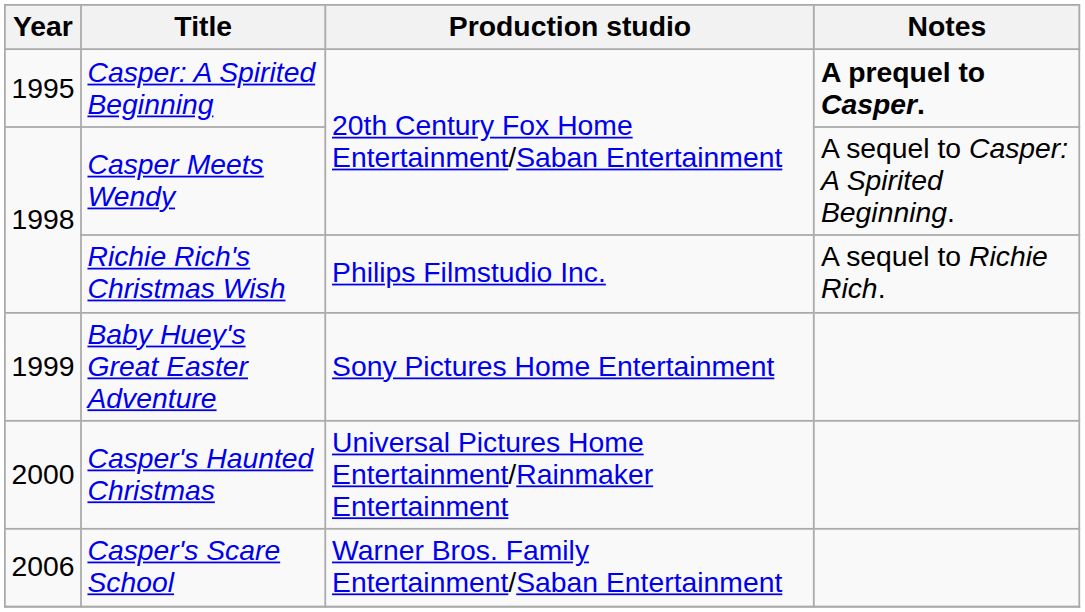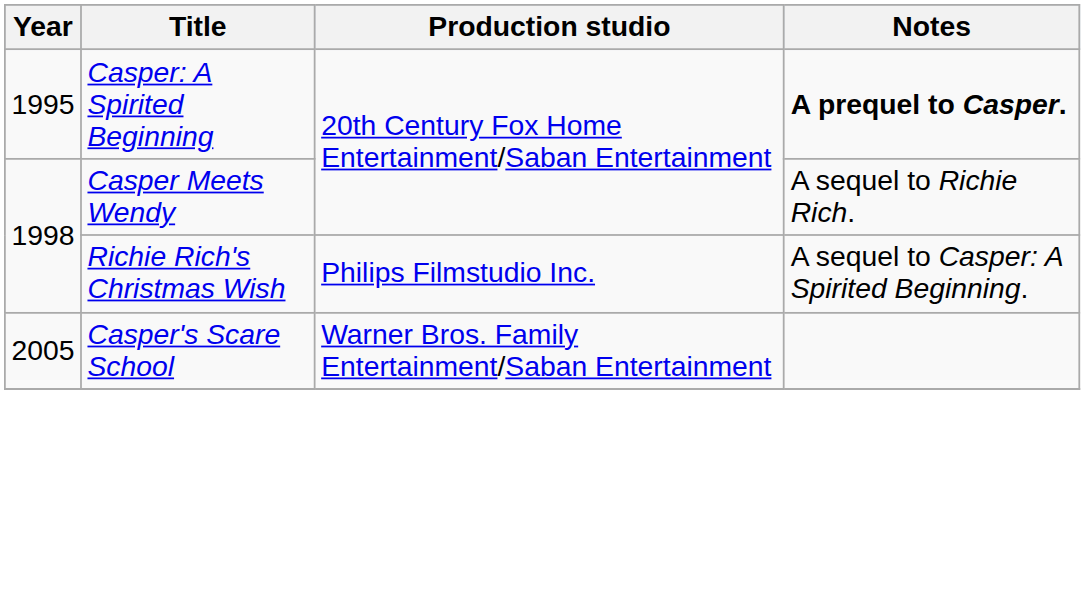Casper Meets Wendy | Notes: A sequel to Casper: A Spirited Beginning. -> A sequel to Richie Rich.
Richie Rich's Christmas Wish | Notes: A sequel to Richie Rich. -> A sequel to Casper: A Spirited Beginning.
- row: 1999 | Baby Huey's Great Easter Adventure | Sony Pictures Home Entertainment
- row: 2000 | Casper's Haunted Christmas | Universal Pictures Home Entertainment/Rainmaker Entertainment
Casper's Scare School | Year: 2006 -> 2005
